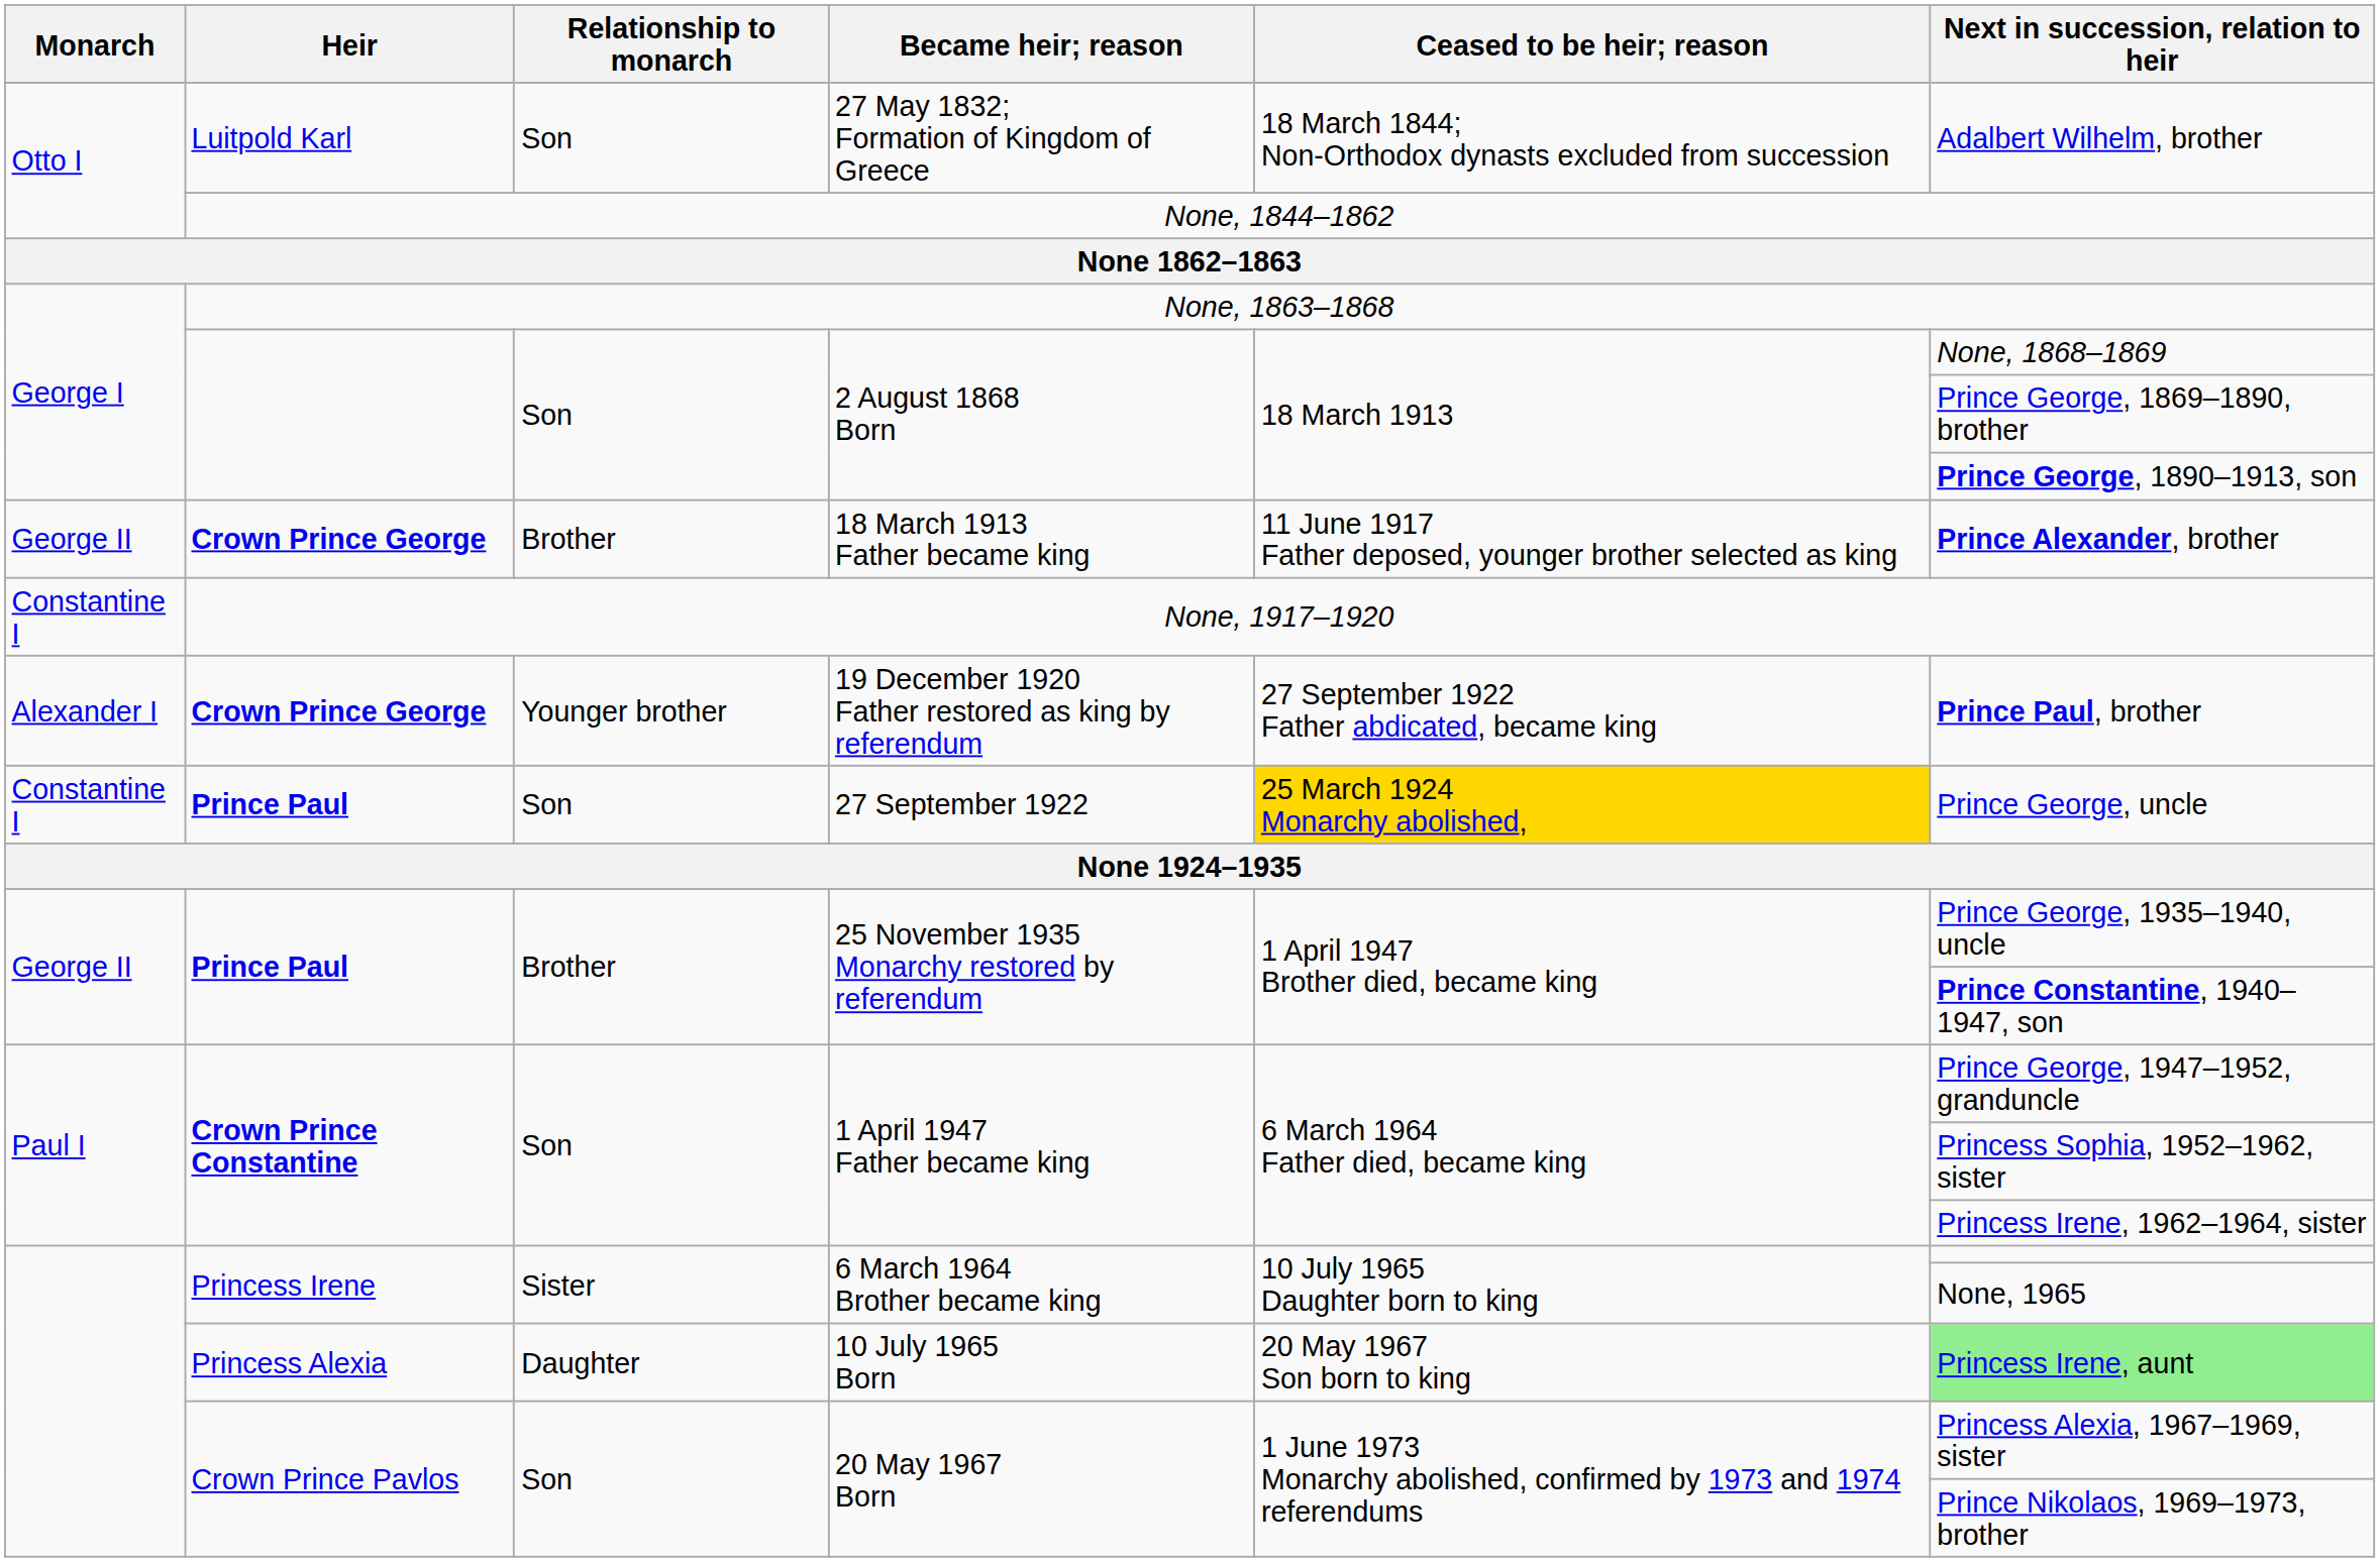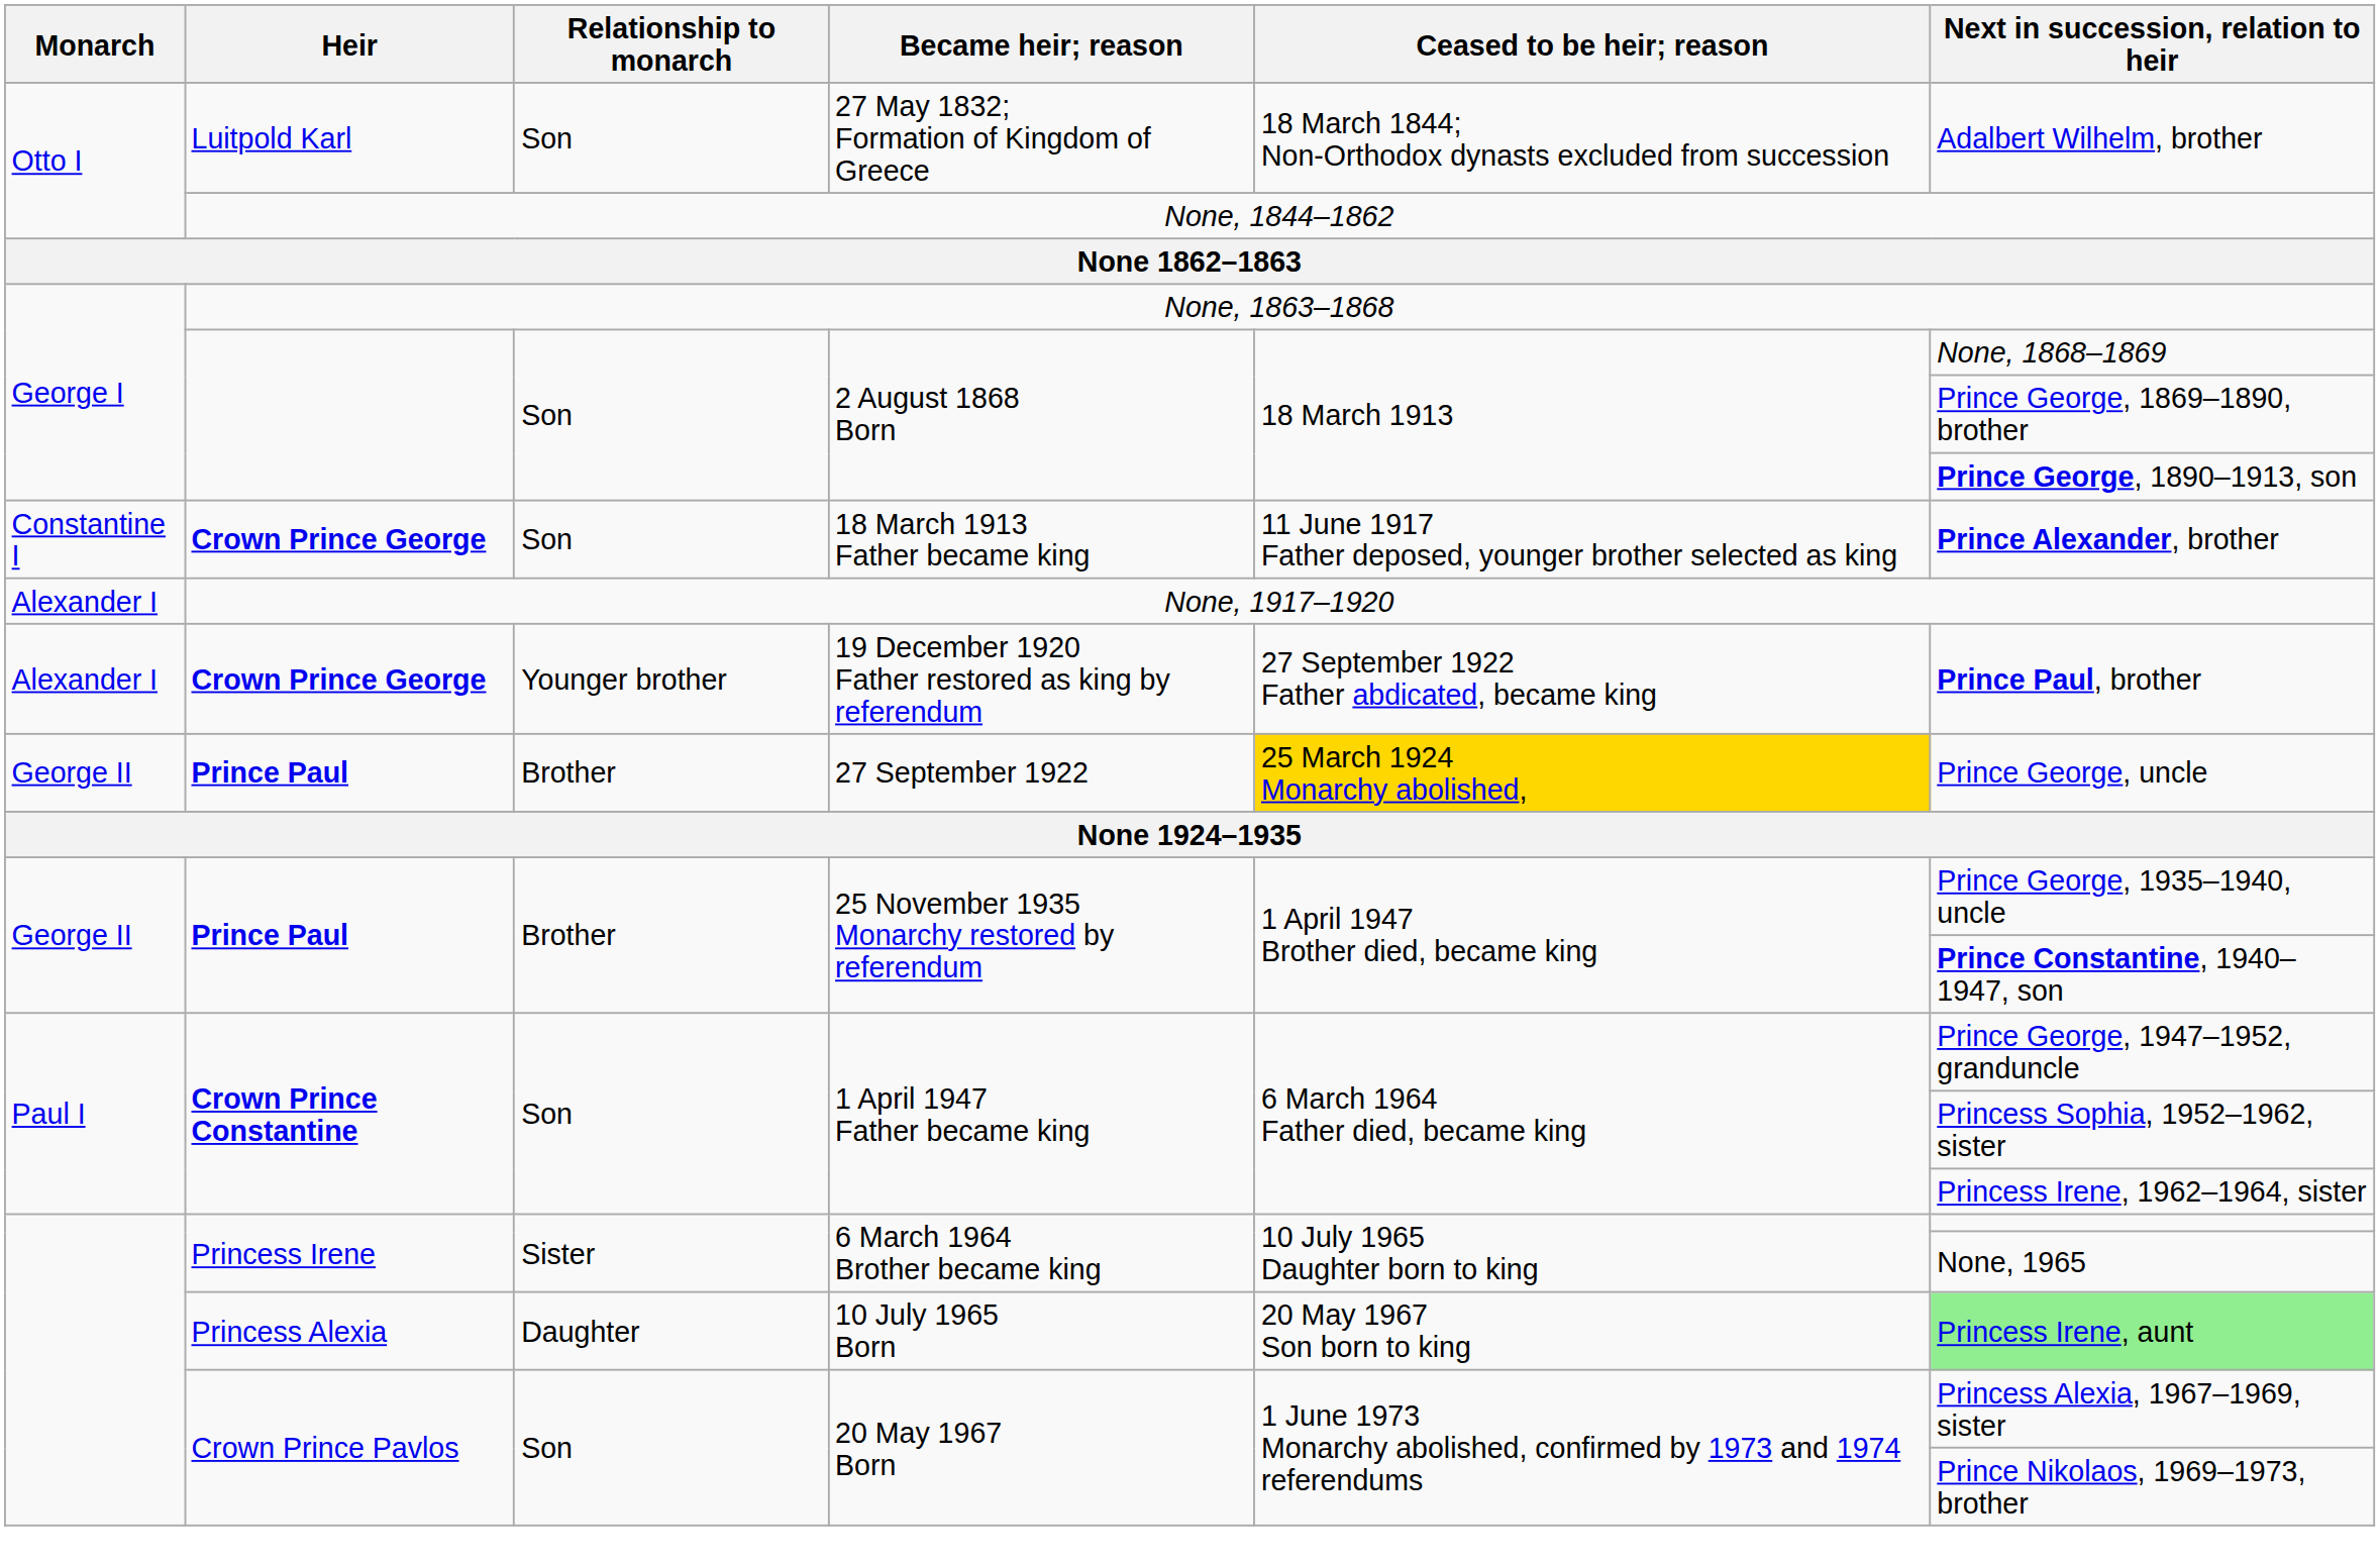18 March 1913 Father became king | Monarch: George II -> Constantine I
18 March 1913 Father became king | Relationship to monarch: Brother -> Son
None, 1917–1920 | Monarch: Constantine I -> Alexander I
27 September 1922 | Monarch: Constantine I -> George II
27 September 1922 | Relationship to monarch: Son -> Brother
